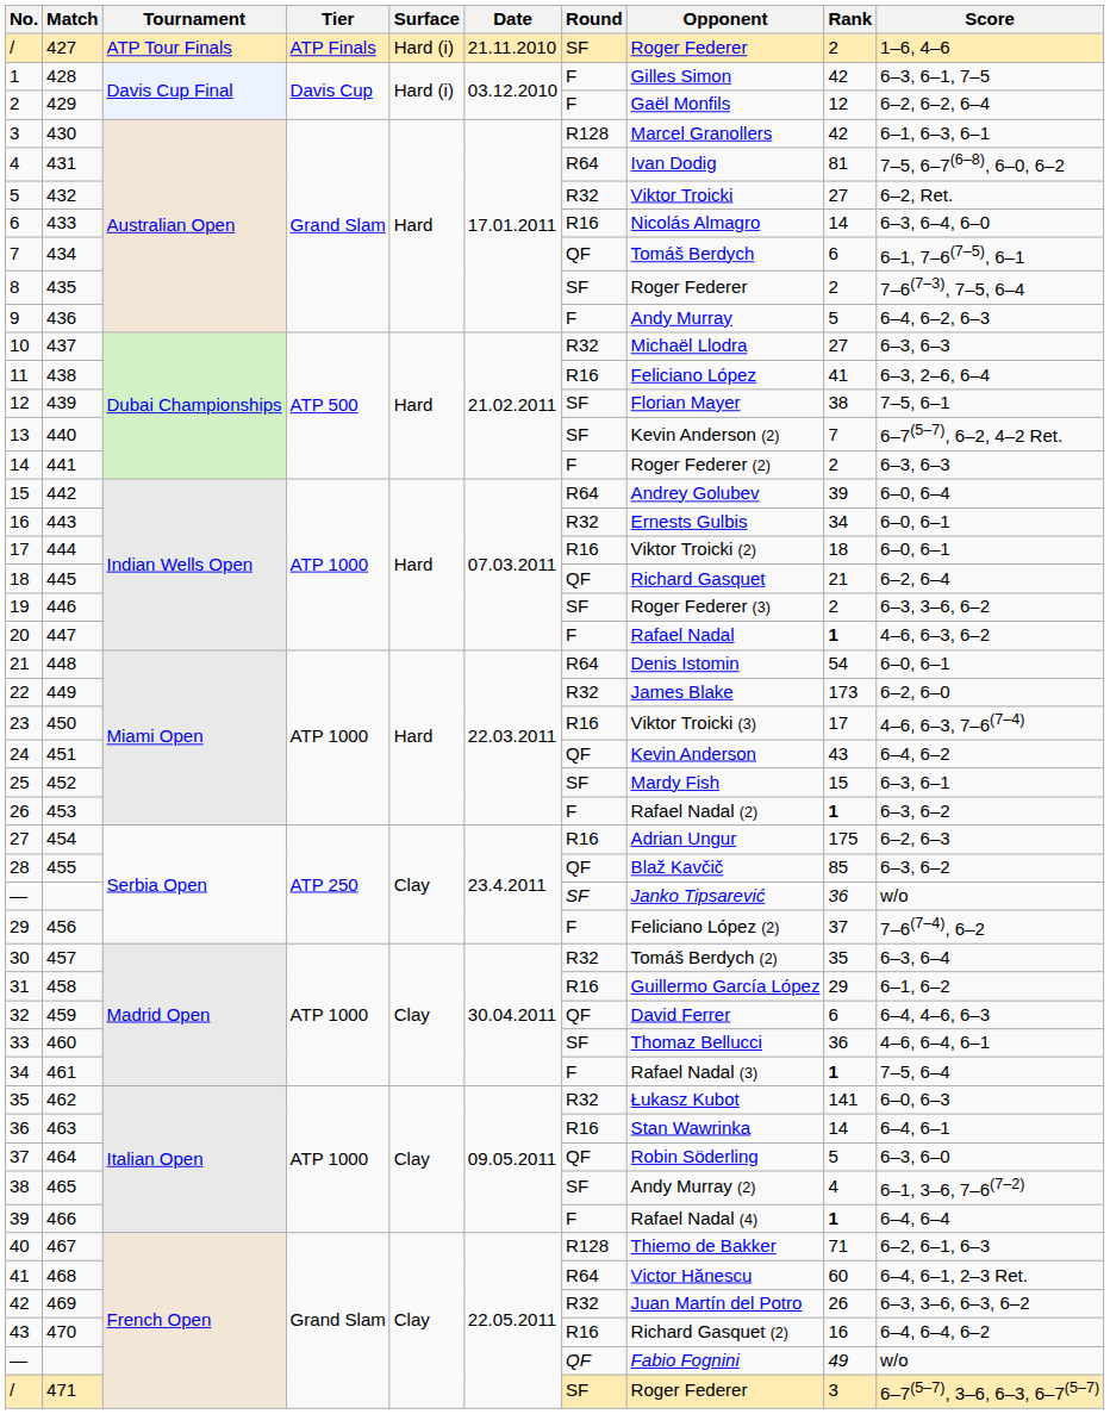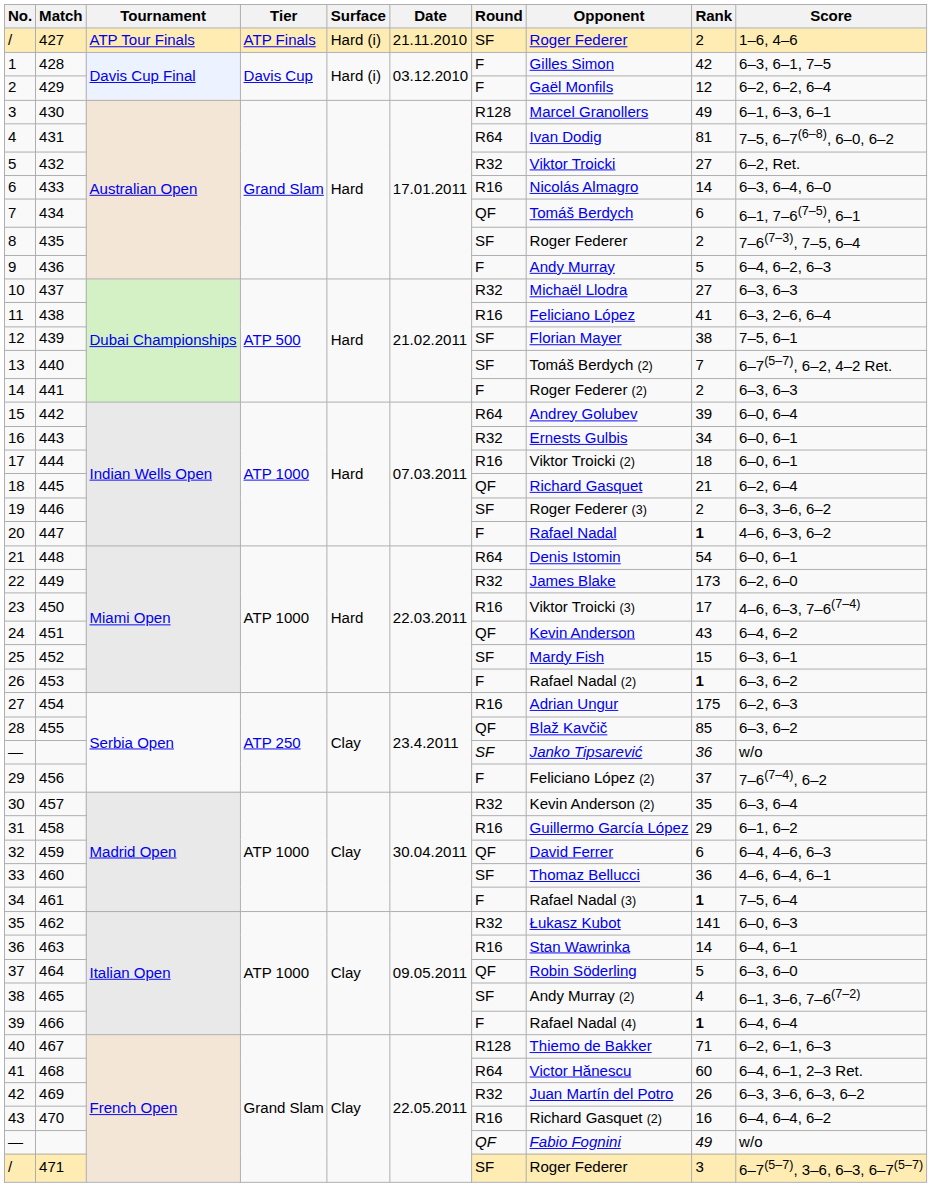430 | Rank: 42 -> 49
440 | Opponent: Kevin Anderson (2) -> Tomáš Berdych (2)
457 | Opponent: Tomáš Berdych (2) -> Kevin Anderson (2)
